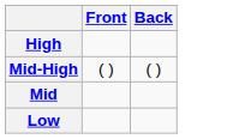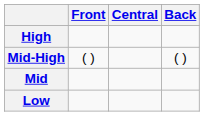+ column: Central
